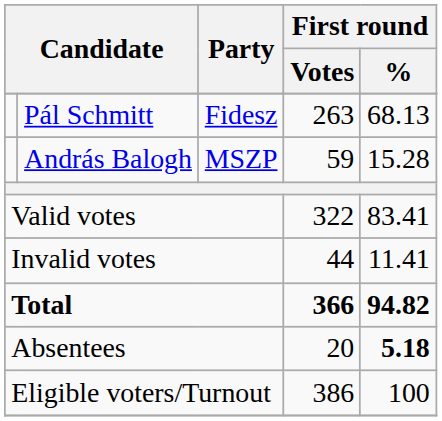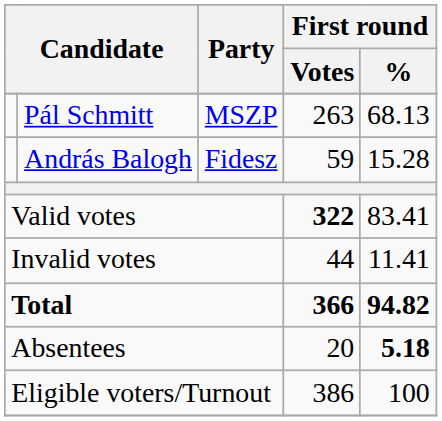Pál Schmitt | Party: Fidesz -> MSZP
András Balogh | Party: MSZP -> Fidesz
Valid votes | First round / Votes: normal -> bold
